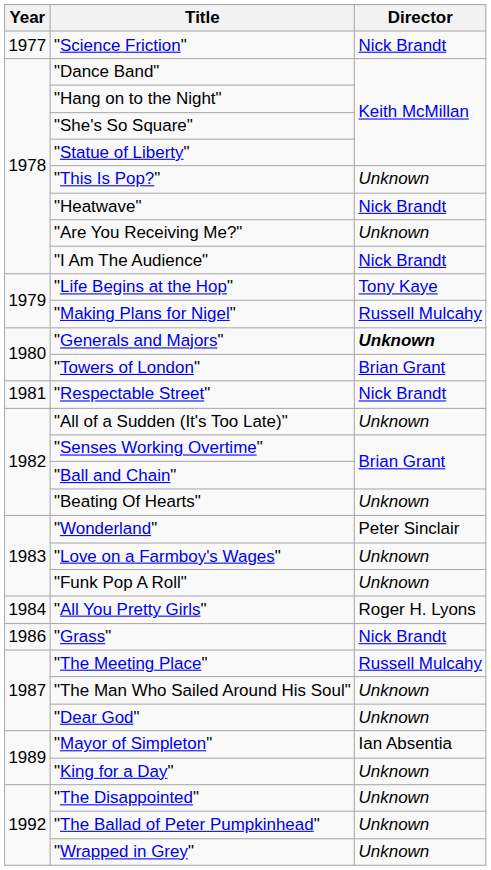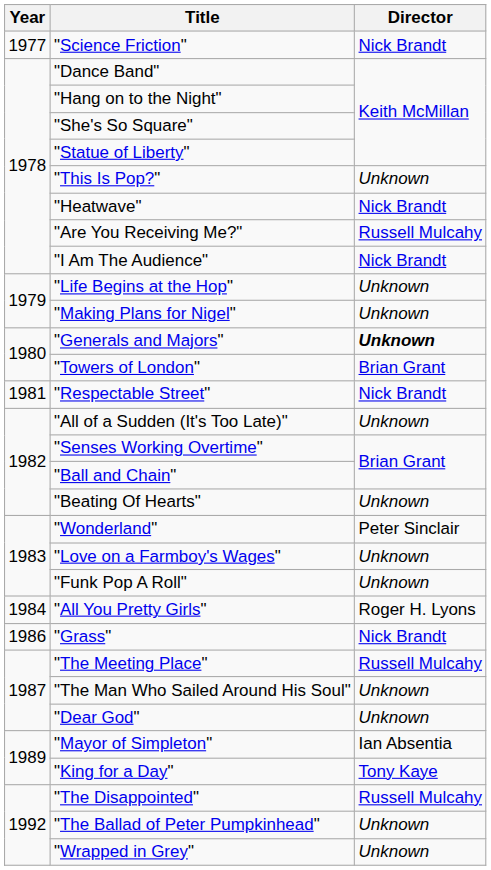"Are You Receiving Me?" | Director: Unknown -> Russell Mulcahy
"Life Begins at the Hop" | Director: Tony Kaye -> Unknown
"Making Plans for Nigel" | Director: Russell Mulcahy -> Unknown
"King for a Day" | Director: Unknown -> Tony Kaye
"The Disappointed" | Director: Unknown -> Russell Mulcahy
